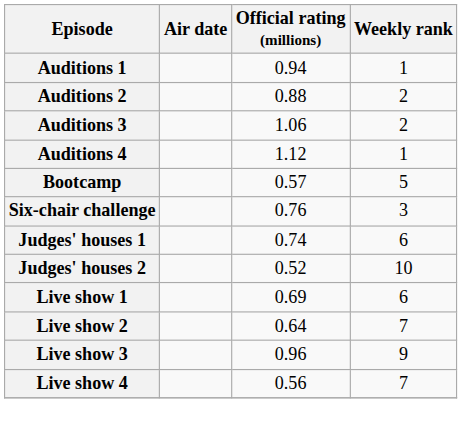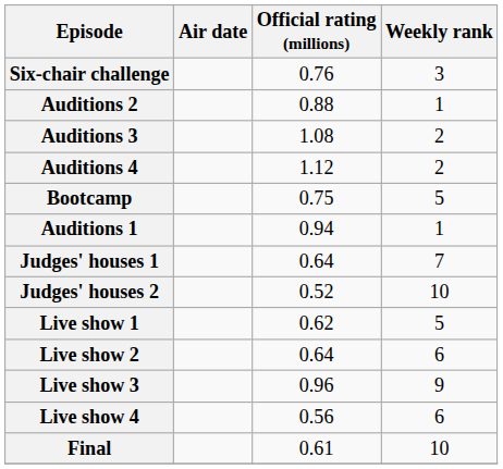rows swapped: Auditions 1 <-> Six-chair challenge
Auditions 2 | Weekly rank: 2 -> 1
Auditions 3 | Official rating (millions): 1.06 -> 1.08
Auditions 4 | Weekly rank: 1 -> 2
Bootcamp | Official rating (millions): 0.57 -> 0.75
Judges' houses 1 | Official rating (millions): 0.74 -> 0.64
Judges' houses 1 | Weekly rank: 6 -> 7
Live show 1 | Official rating (millions): 0.69 -> 0.62
Live show 1 | Weekly rank: 6 -> 5
Live show 2 | Weekly rank: 7 -> 6
Live show 4 | Weekly rank: 7 -> 6
+ row: Final | 0.61 | 10
